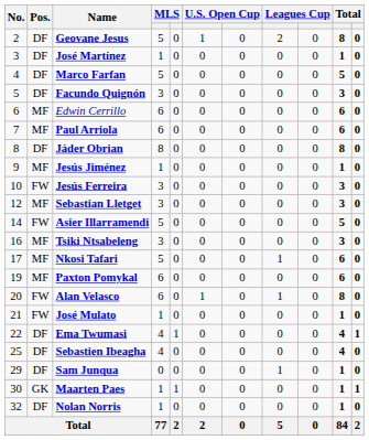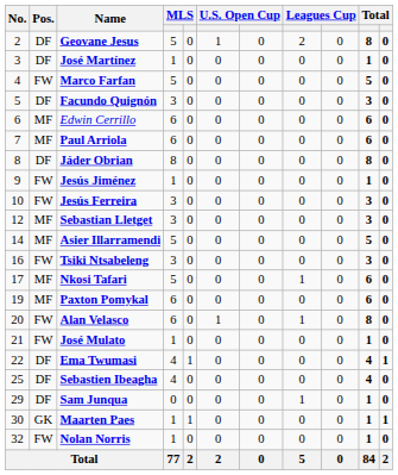Marco Farfan | Pos.: DF -> FW
Jesús Jiménez | Pos.: MF -> FW
Asier Illarramendi | Pos.: FW -> MF
Tsiki Ntsabeleng | Pos.: MF -> FW
Nolan Norris | Pos.: DF -> FW
